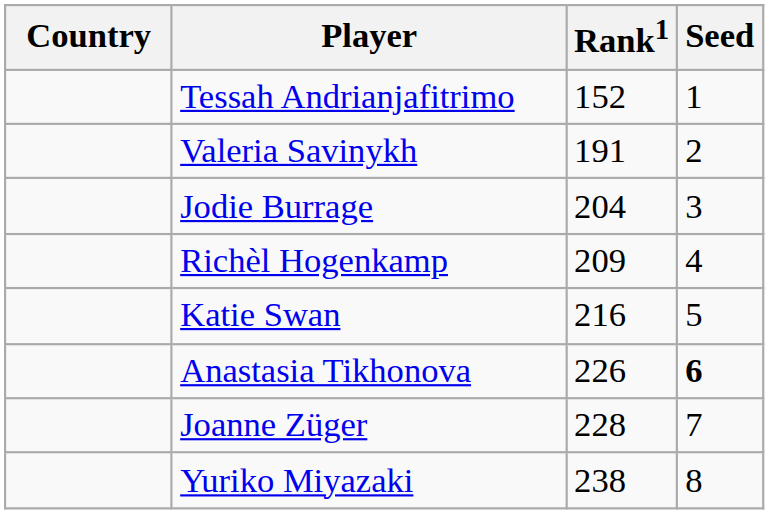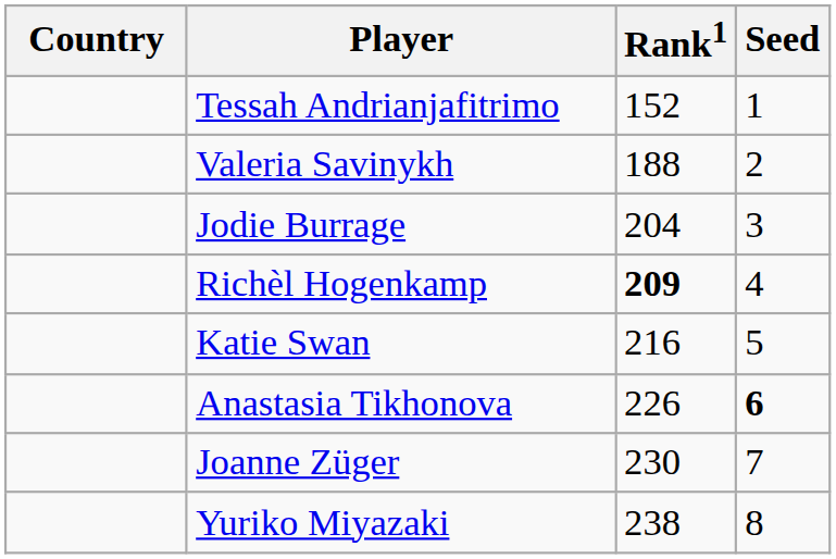Valeria Savinykh | Rank1: 191 -> 188
Richèl Hogenkamp | Rank1: normal -> bold
Joanne Züger | Rank1: 228 -> 230
